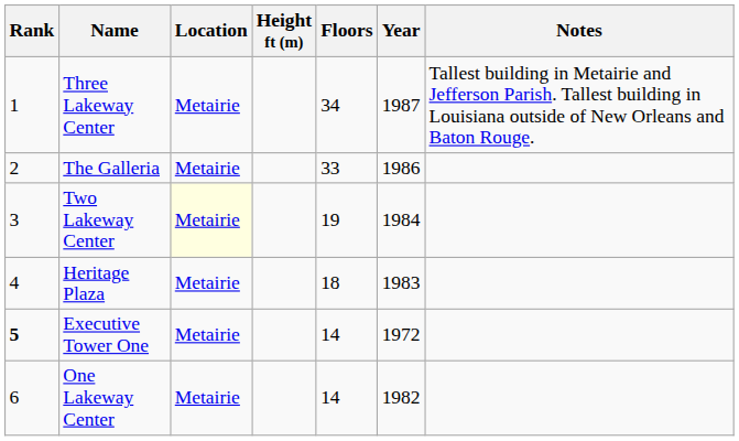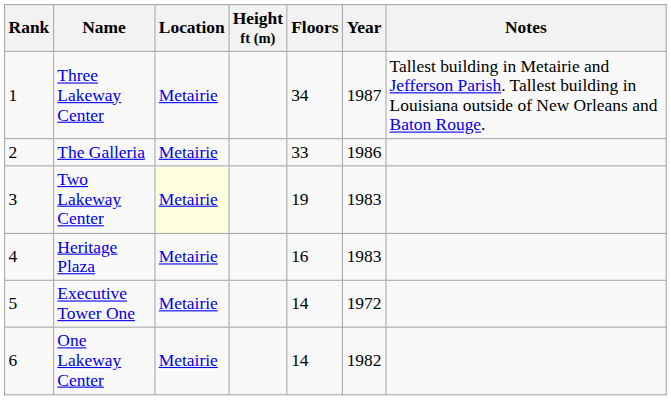Two Lakeway Center | Year: 1984 -> 1983
Heritage Plaza | Floors: 18 -> 16
Executive Tower One | Rank: bold -> normal
